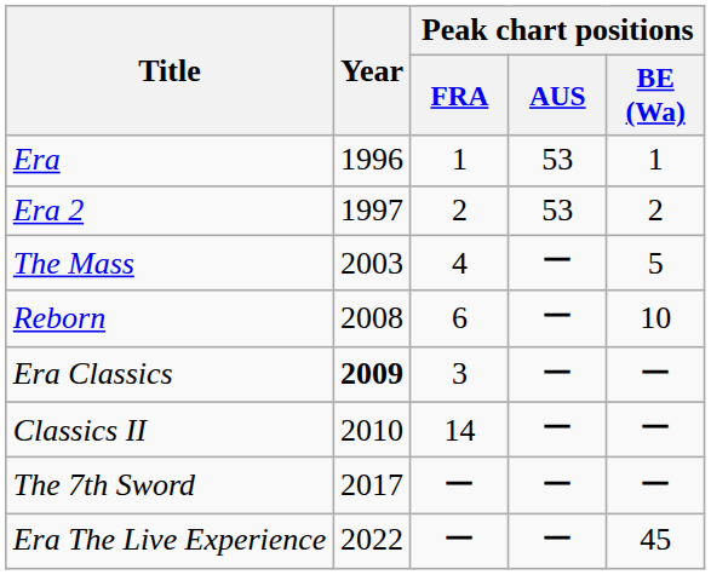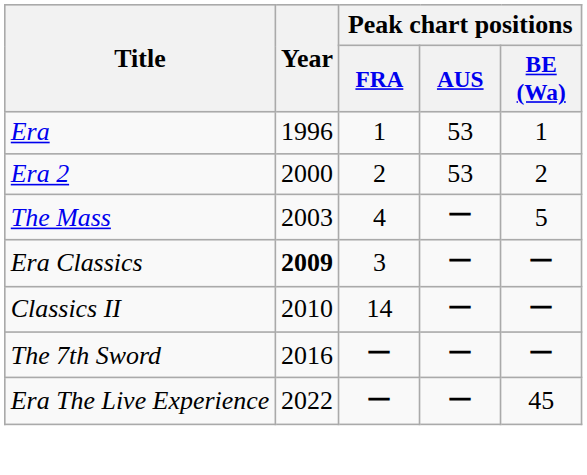Era 2 | Year: 1997 -> 2000
- row: Reborn | 2008 | 6 | ー | 10
The 7th Sword | Year: 2017 -> 2016
